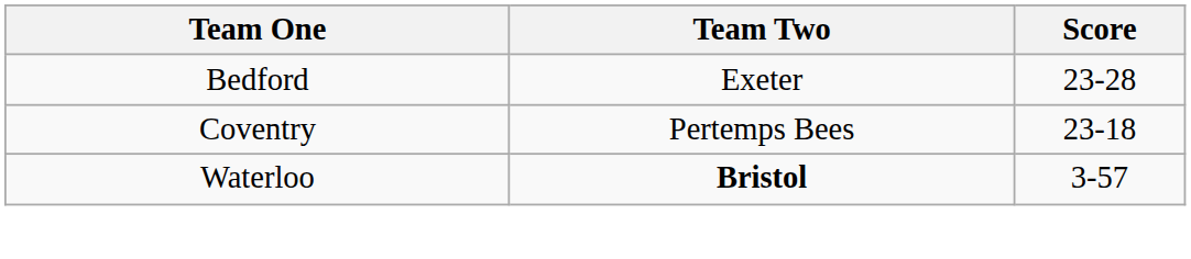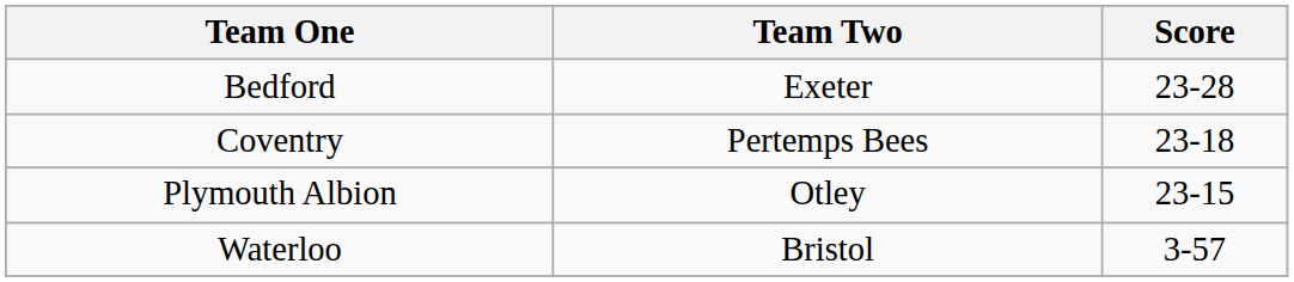+ row: Plymouth Albion | Otley | 23-15
Waterloo | Team Two: bold -> normal
